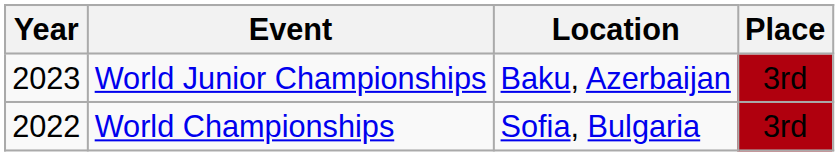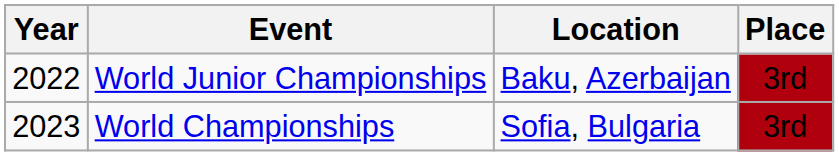World Junior Championships | Year: 2023 -> 2022
World Championships | Year: 2022 -> 2023
